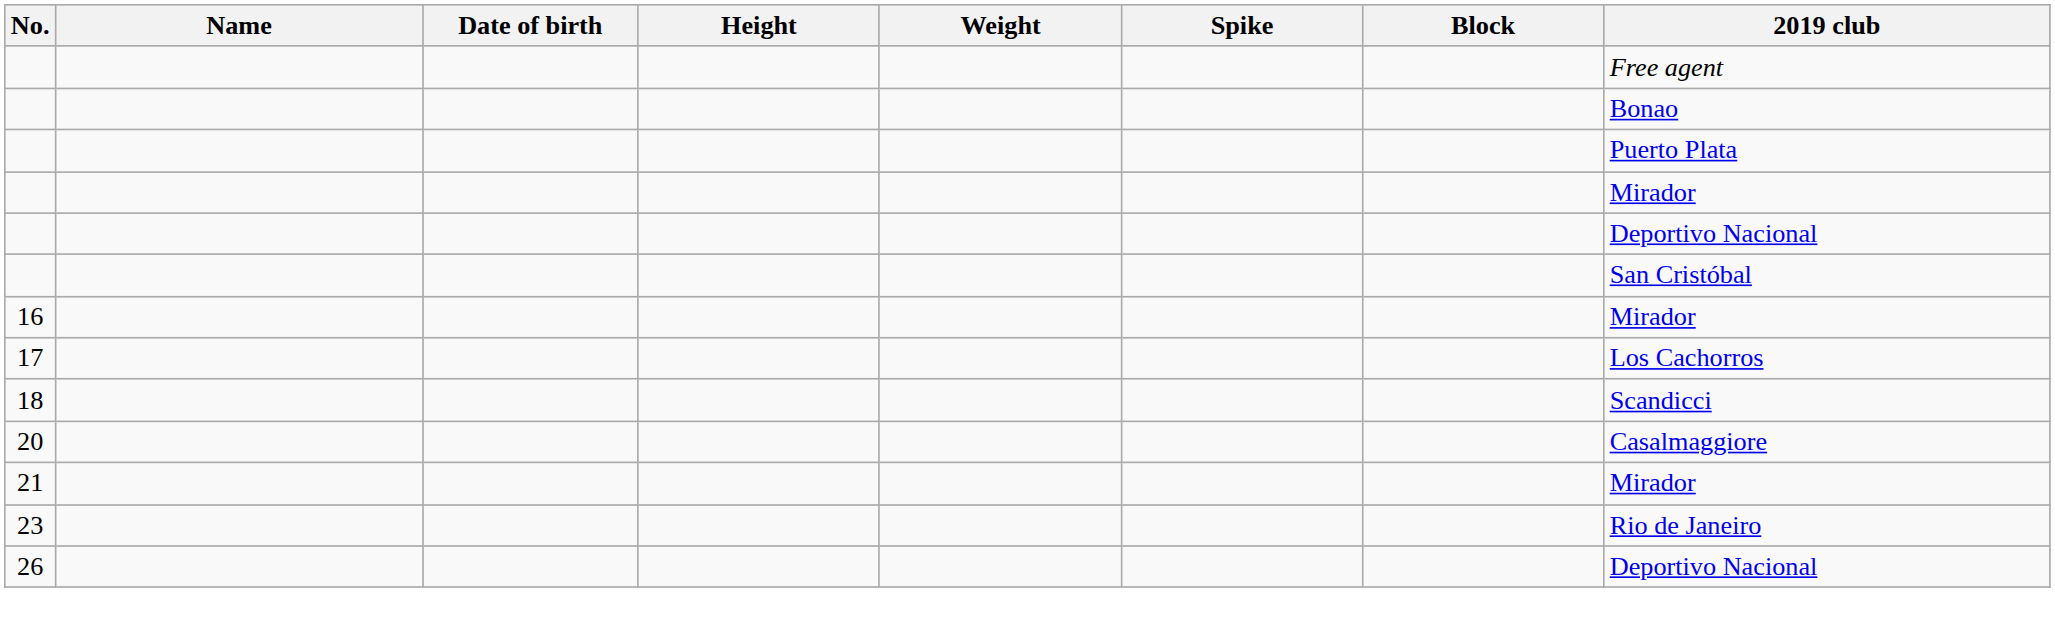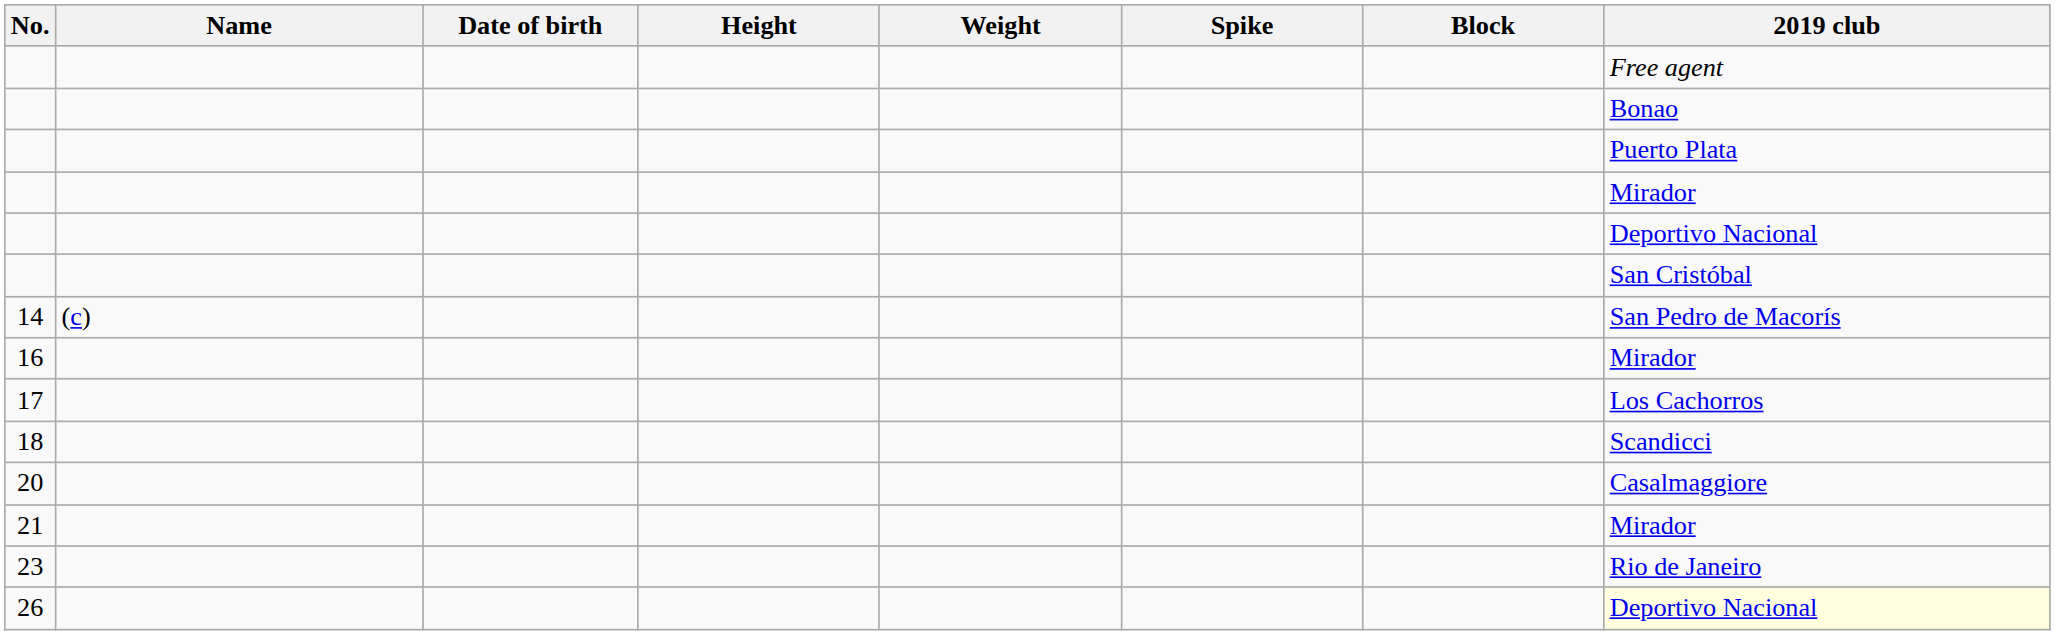+ row: 14 | (c) | San Pedro de Macorís
26 | 2019 club: no background -> lightyellow background
